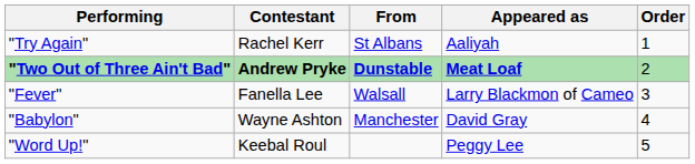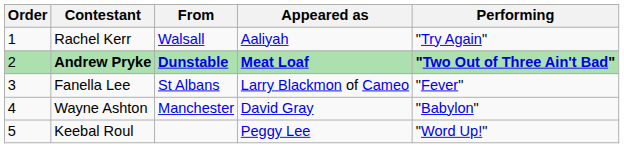columns swapped: Order <-> Performing
Rachel Kerr | From: St Albans -> Walsall
Fanella Lee | From: Walsall -> St Albans
